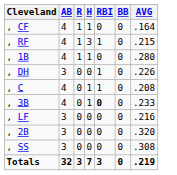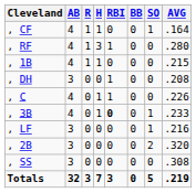+ column: SO | 1 | 0 | 0 | 0 | 0 | 1 | 1 | 2 | 0 | 5
, RF | AVG: .215 -> .280
, 1B | AVG: .280 -> .215
, DH | AVG: .226 -> .208
, C | AVG: .208 -> .226
